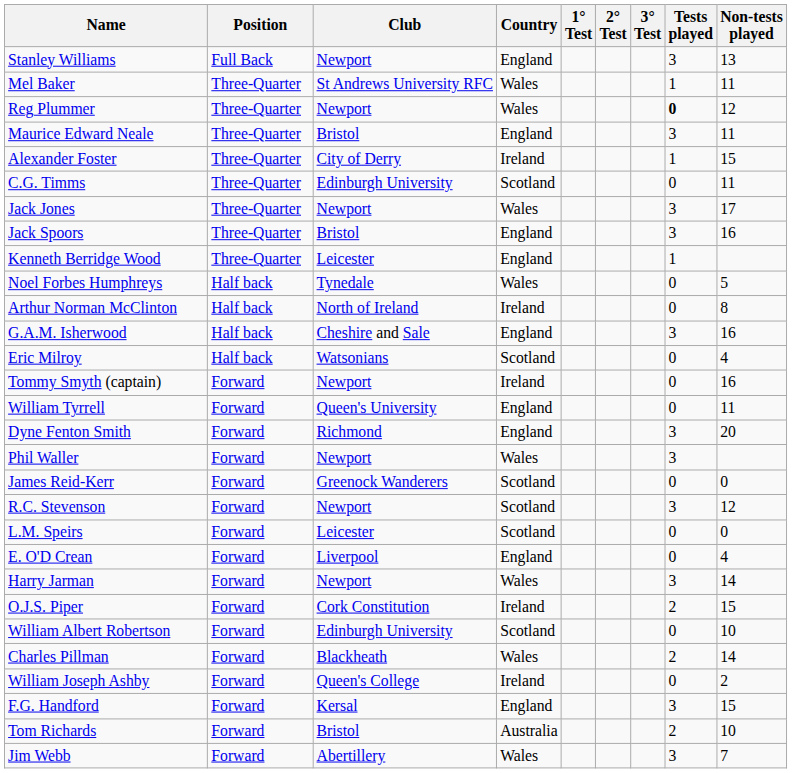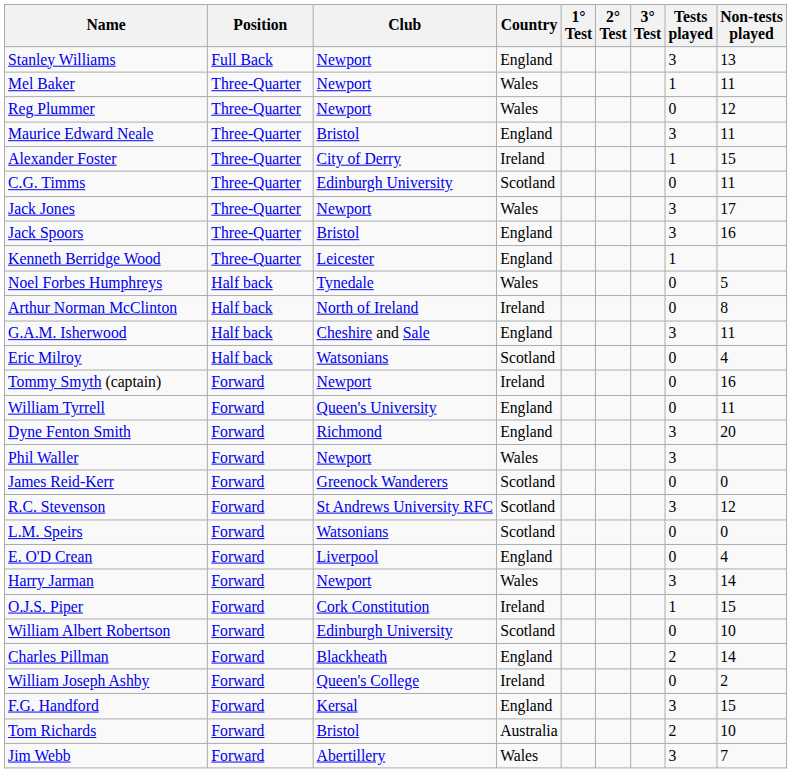Mel Baker | Club: St Andrews University RFC -> Newport
Reg Plummer | Tests played: bold -> normal
G.A.M. Isherwood | Non-tests played: 16 -> 11
R.C. Stevenson | Club: Newport -> St Andrews University RFC
L.M. Speirs | Club: Leicester -> Watsonians
O.J.S. Piper | Tests played: 2 -> 1
Charles Pillman | Country: Wales -> England
